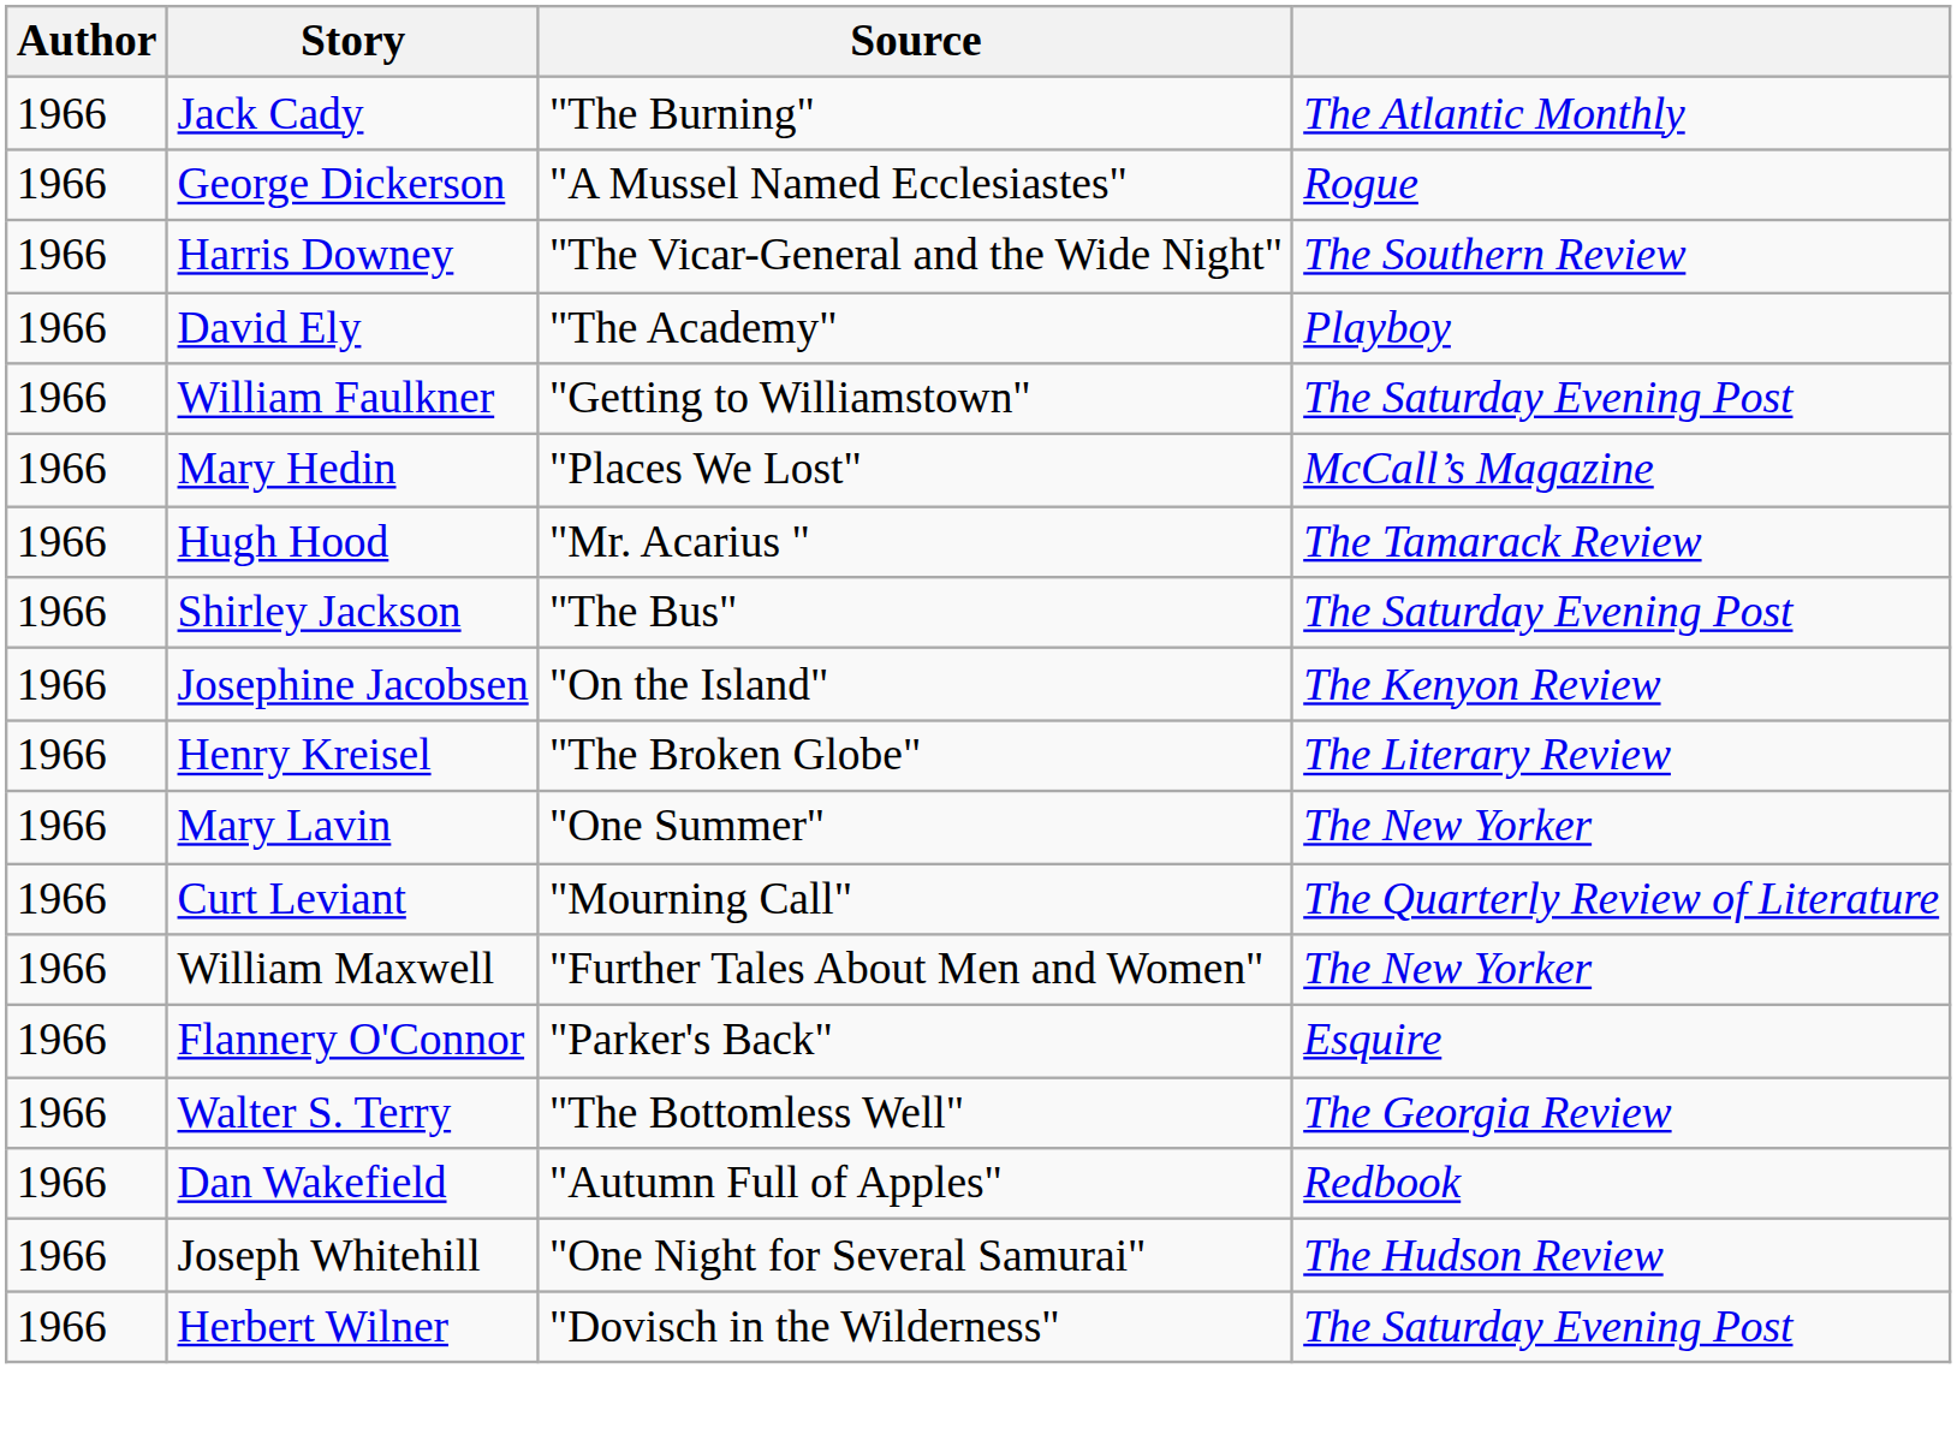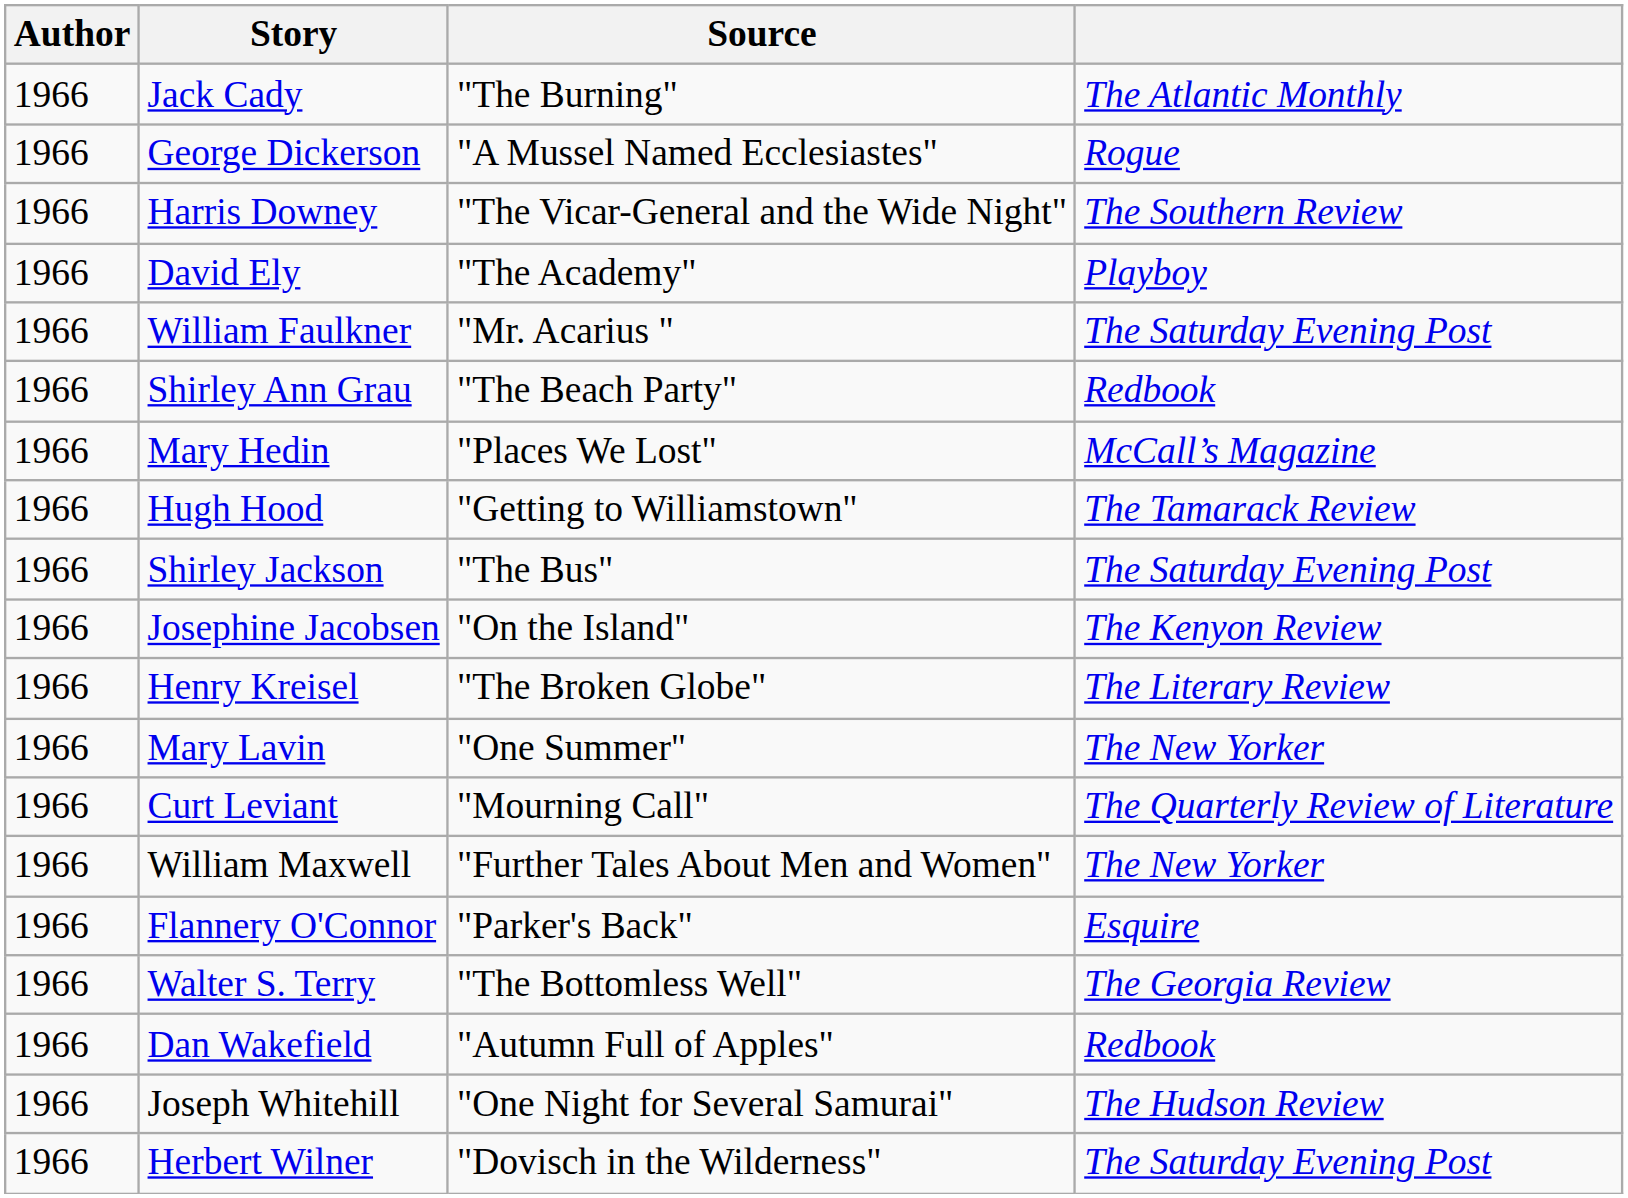William Faulkner | Source: "Getting to Williamstown" -> "Mr. Acarius "
+ row: 1966 | Shirley Ann Grau | "The Beach Party" | Redbook
Hugh Hood | Source: "Mr. Acarius " -> "Getting to Williamstown"
